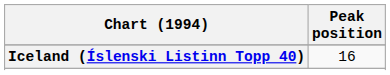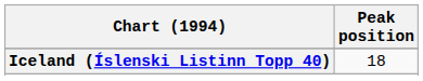Iceland (Íslenski Listinn Topp 40) | Peak position: 16 -> 18
